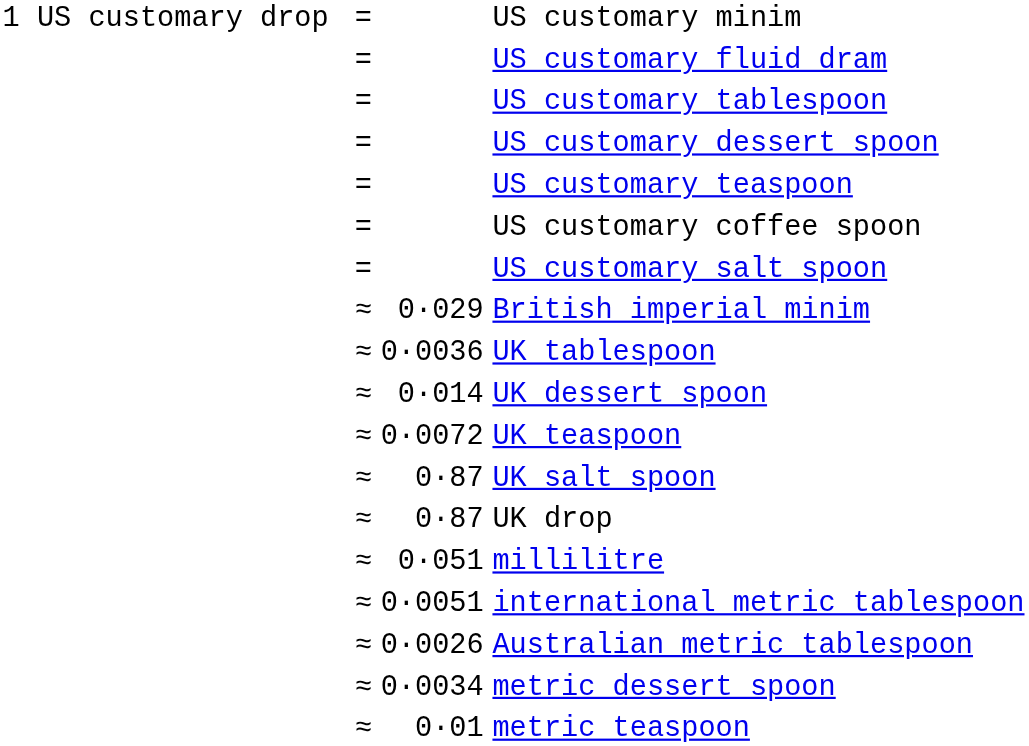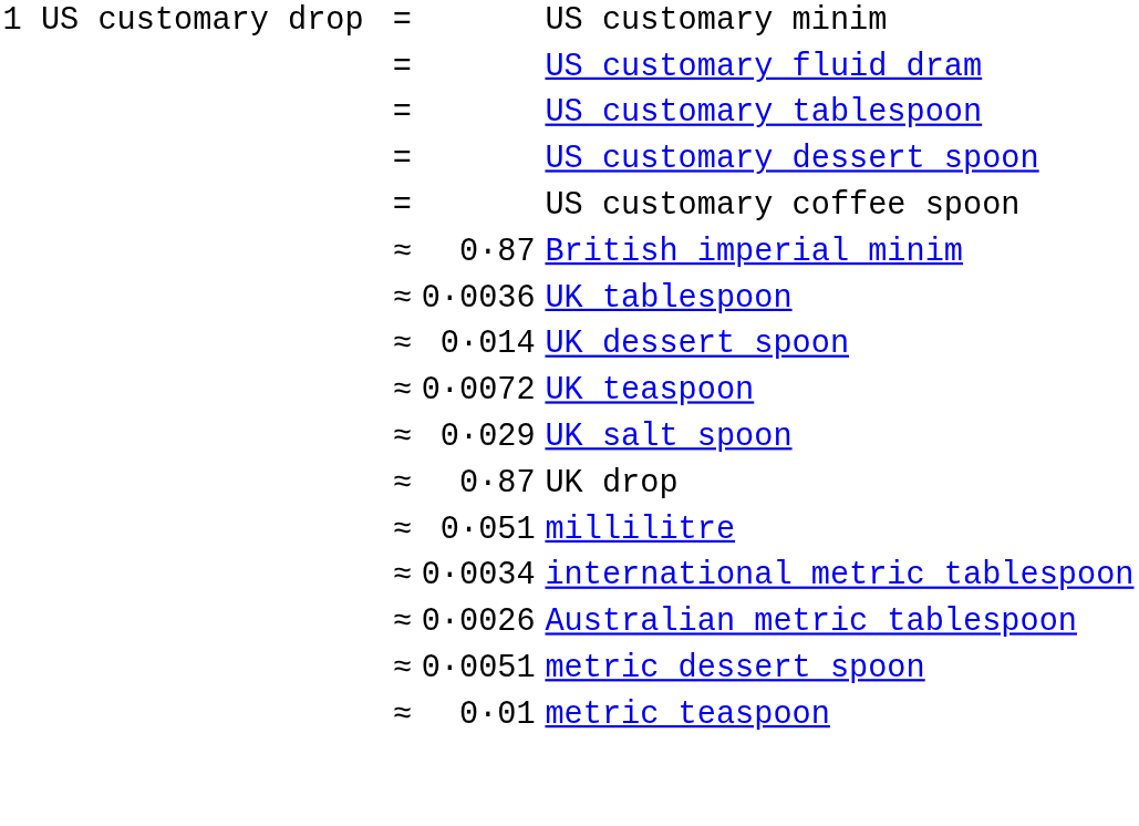- row: = | US customary teaspoon
- row: = | US customary salt spoon
British imperial minim | column 3: 0·029 -> 0·87
UK salt spoon | column 3: 0·87 -> 0·029
international metric tablespoon | column 3: 0·0051 -> 0·0034
metric dessert spoon | column 3: 0·0034 -> 0·0051
